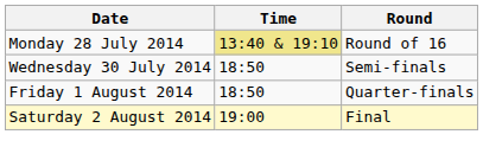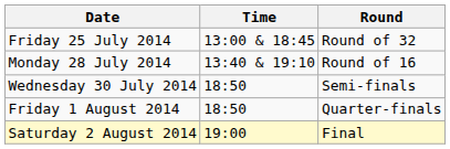+ row: Friday 25 July 2014 | 13:00 & 18:45 | Round of 32
Monday 28 July 2014 | Time: khaki background -> no background
